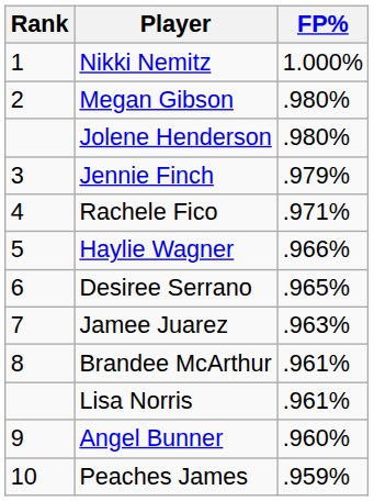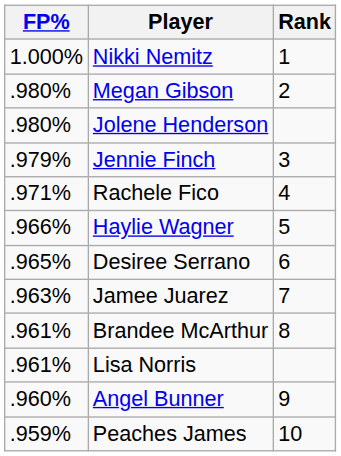columns swapped: Rank <-> FP%
